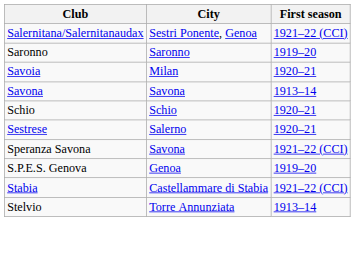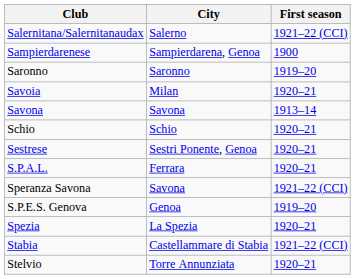Salernitana/Salernitanaudax | City: Sestri Ponente, Genoa -> Salerno
+ row: Sampierdarenese | Sampierdarena, Genoa | 1900
Sestrese | City: Salerno -> Sestri Ponente, Genoa
+ row: S.P.A.L. | Ferrara | 1920–21
+ row: Spezia | La Spezia | 1920–21
Stelvio | First season: 1913–14 -> 1920–21
